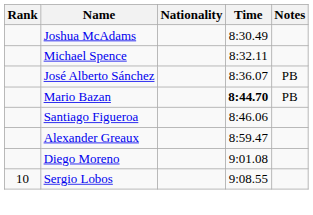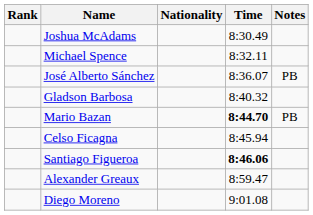+ row: Gladson Barbosa | 8:40.32
+ row: Celso Ficagna | 8:45.94
Santiago Figueroa | Time: normal -> bold
- row: 10 | Sergio Lobos | 9:08.55
